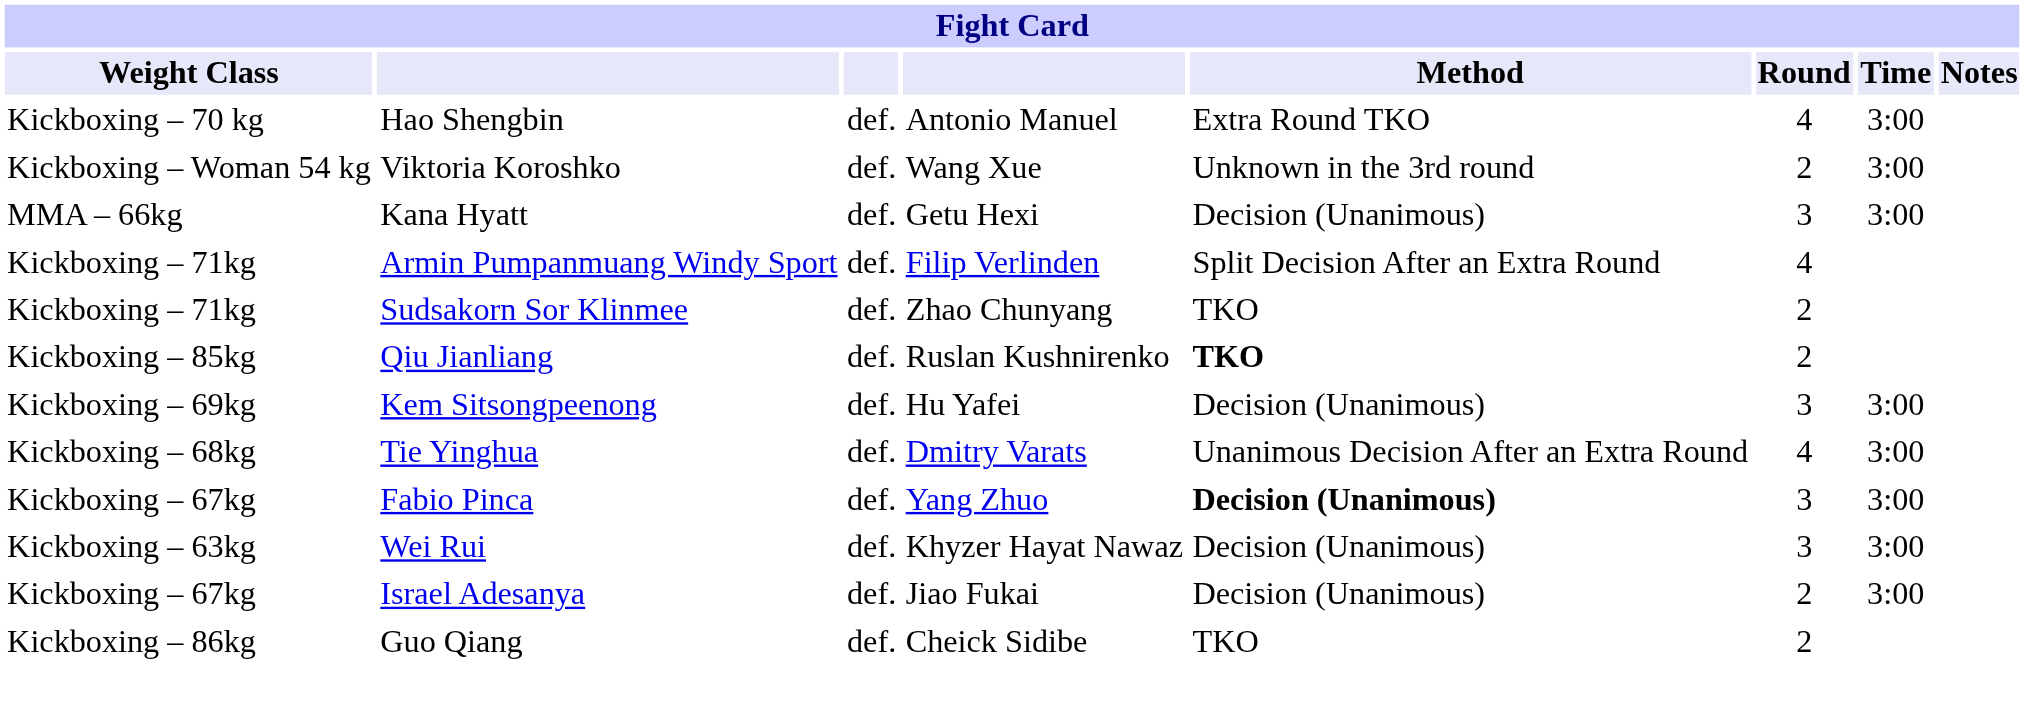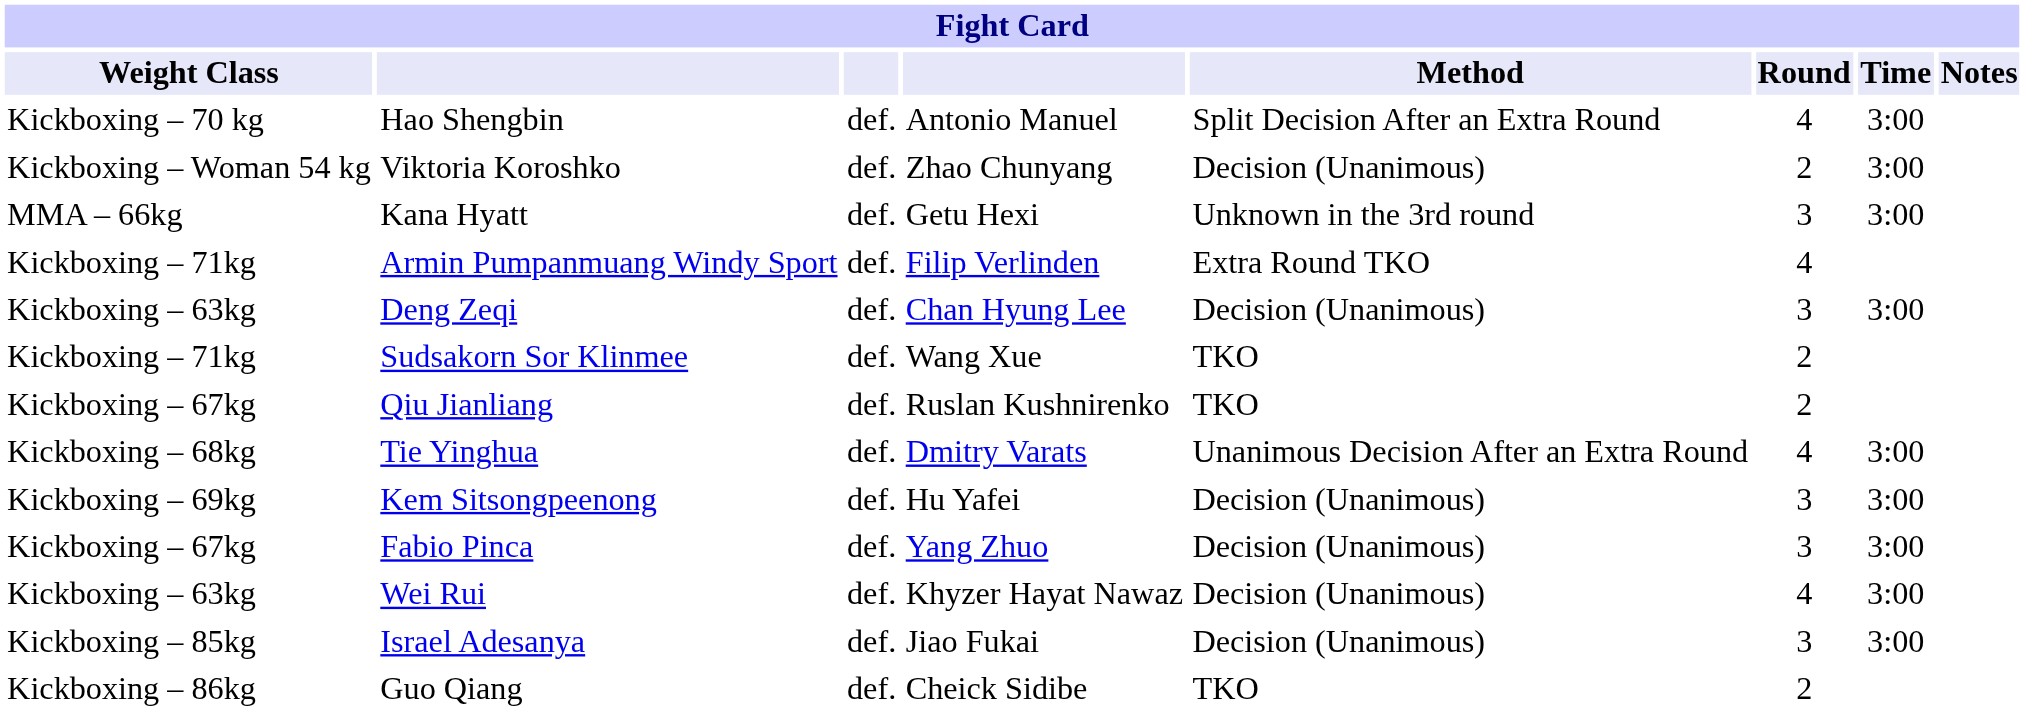Hao Shengbin | Method: Extra Round TKO -> Split Decision After an Extra Round
Viktoria Koroshko | column 4: Wang Xue -> Zhao Chunyang
Viktoria Koroshko | Method: Unknown in the 3rd round -> Decision (Unanimous)
Kana Hyatt | Method: Decision (Unanimous) -> Unknown in the 3rd round
Armin Pumpanmuang Windy Sport | Method: Split Decision After an Extra Round -> Extra Round TKO
+ row: Kickboxing – 63kg | Deng Zeqi | def. | Chan Hyung Lee | Decision (Unanimous) | 3 | 3:00
Sudsakorn Sor Klinmee | column 4: Zhao Chunyang -> Wang Xue
Qiu Jianliang | Weight Class: Kickboxing – 85kg -> Kickboxing – 67kg
Qiu Jianliang | Method: bold -> normal
rows swapped: Kem Sitsongpeenong <-> Tie Yinghua
Fabio Pinca | Method: bold -> normal
Wei Rui | Round: 3 -> 4
Israel Adesanya | Weight Class: Kickboxing – 67kg -> Kickboxing – 85kg
Israel Adesanya | Round: 2 -> 3
